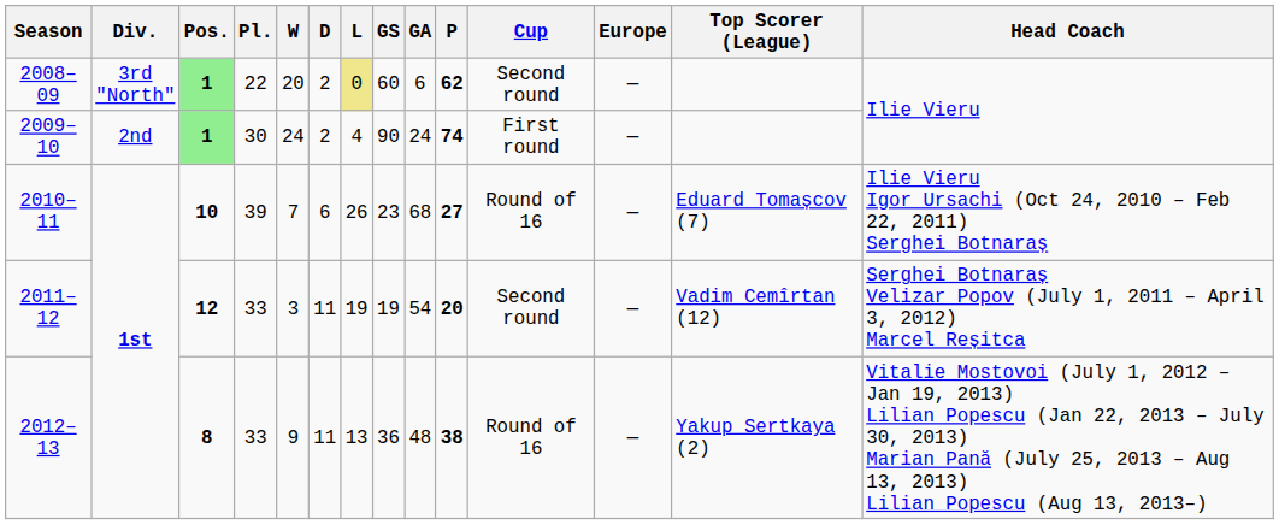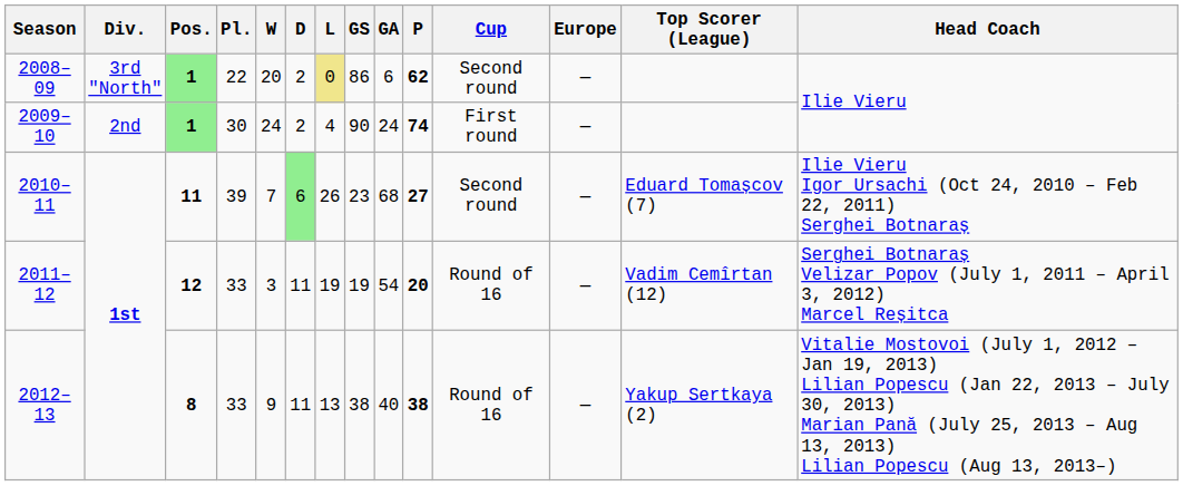2008–09 | GS: 60 -> 86
2010–11 | Pos.: 10 -> 11
2010–11 | D: no background -> lightgreen background
2010–11 | Cup: Round of 16 -> Second round
2011–12 | Cup: Second round -> Round of 16
2012–13 | GS: 36 -> 38
2012–13 | GA: 48 -> 40
